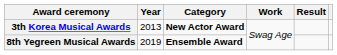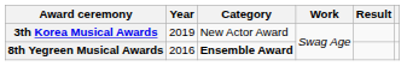3th Korea Musical Awards | Year: 2013 -> 2019
3th Korea Musical Awards | Category: bold -> normal
8th Yegreen Musical Awards | Year: 2019 -> 2016
